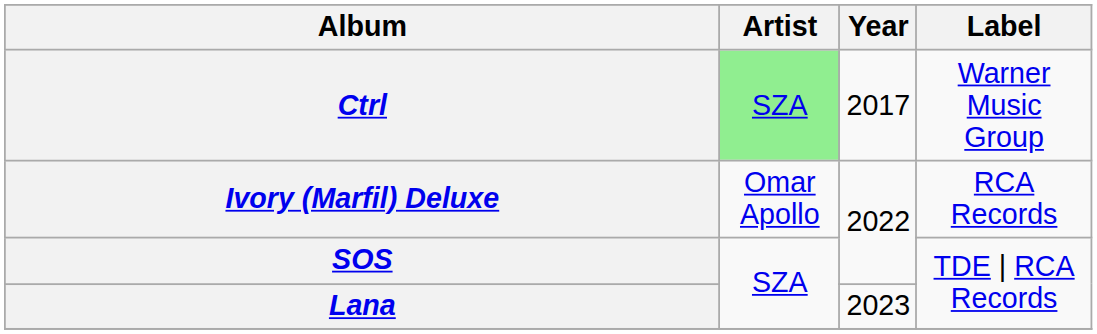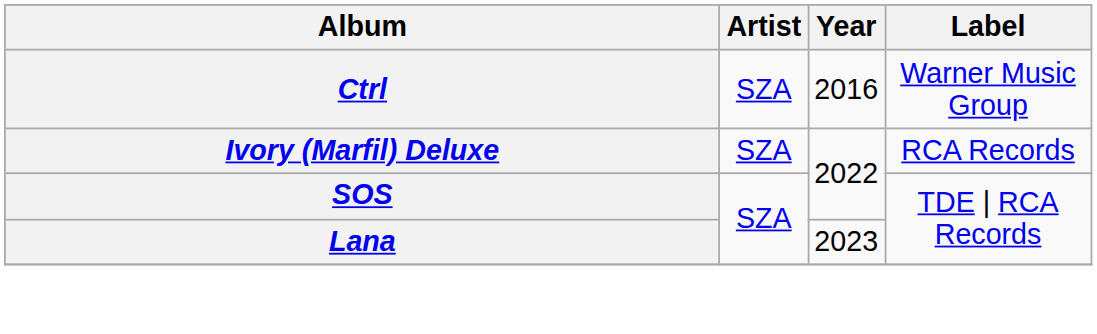Ctrl | Artist: lightgreen background -> no background
Ctrl | Year: 2017 -> 2016
Ivory (Marfil) Deluxe | Artist: Omar Apollo -> SZA
